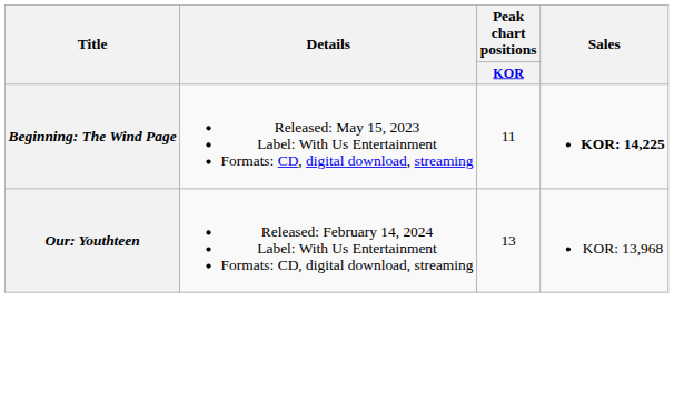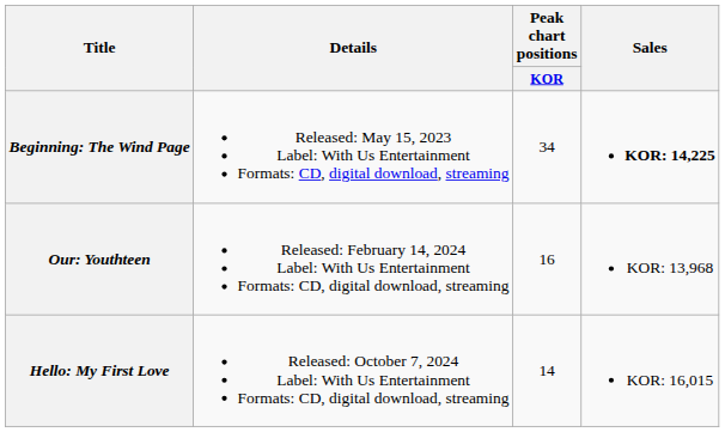Beginning: The Wind Page | Peak chart positions / KOR: 11 -> 34
Our: Youthteen | Peak chart positions / KOR: 13 -> 16
+ row: Hello: My First Love | Released: October 7, 2024 Label: With Us Entertainment Formats: CD, digital download, streaming | 14 | KOR: 16,015
